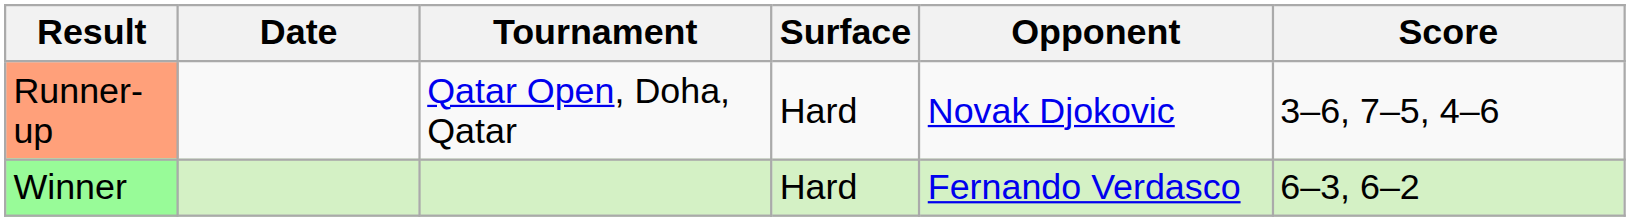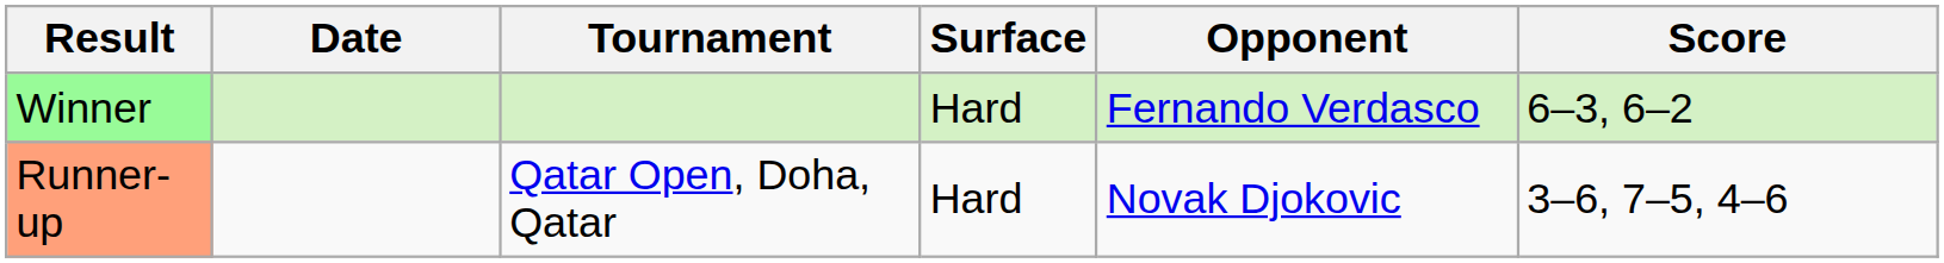rows swapped: Runner-up <-> Winner
